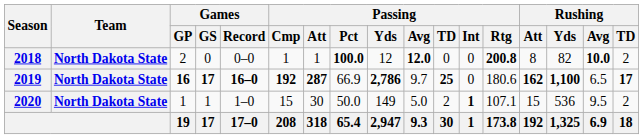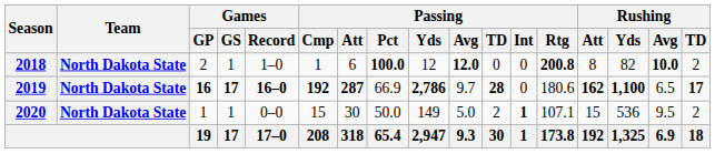2018 | Games / GS: 0 -> 1
2018 | Games / Record: 0–0 -> 1–0
2018 | Passing / Att: 1 -> 6
2019 | Passing / TD: 25 -> 28
2020 | Games / Record: 1–0 -> 0–0
